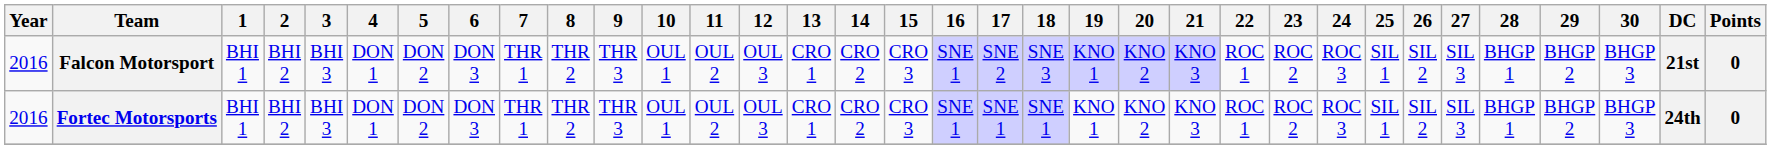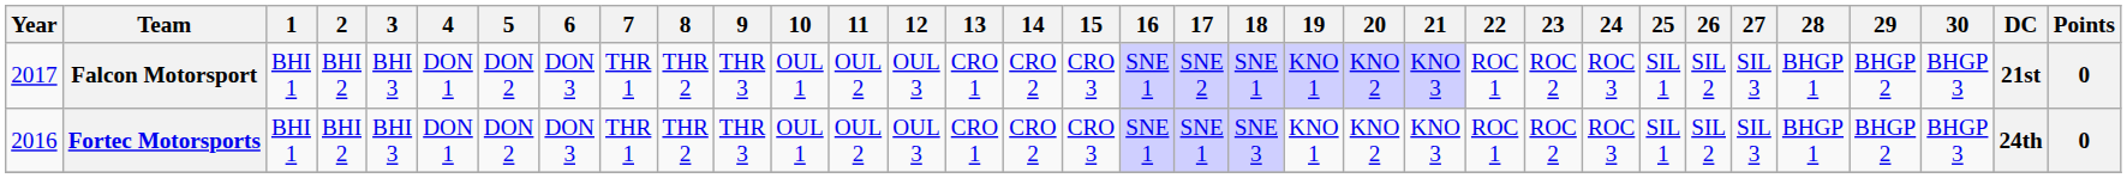Falcon Motorsport | Year: 2016 -> 2017
Falcon Motorsport | 18: SNE 3 -> SNE 1
Fortec Motorsports | 18: SNE 1 -> SNE 3
